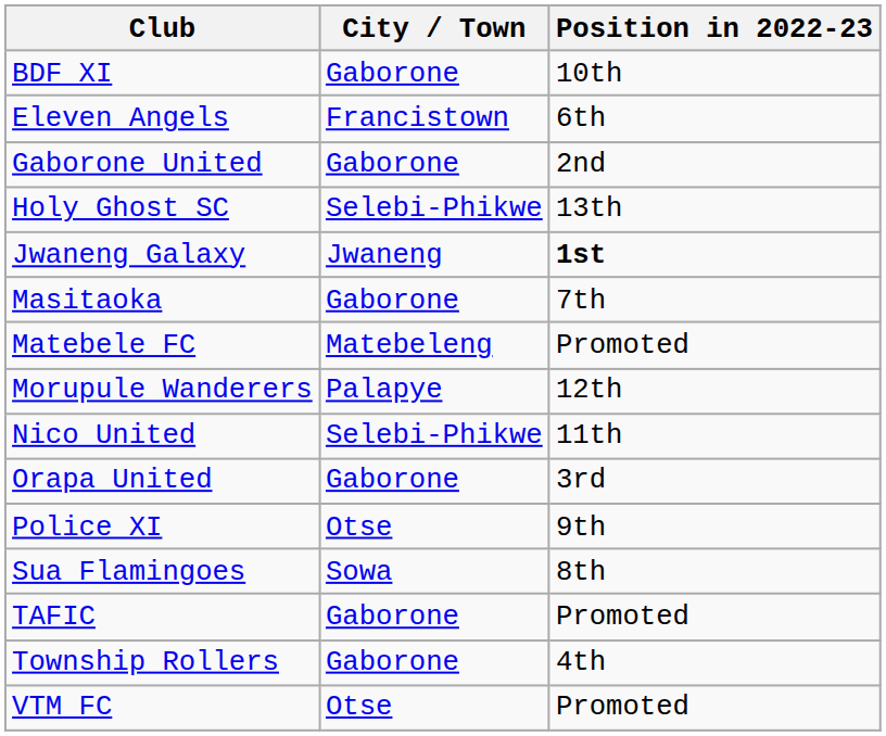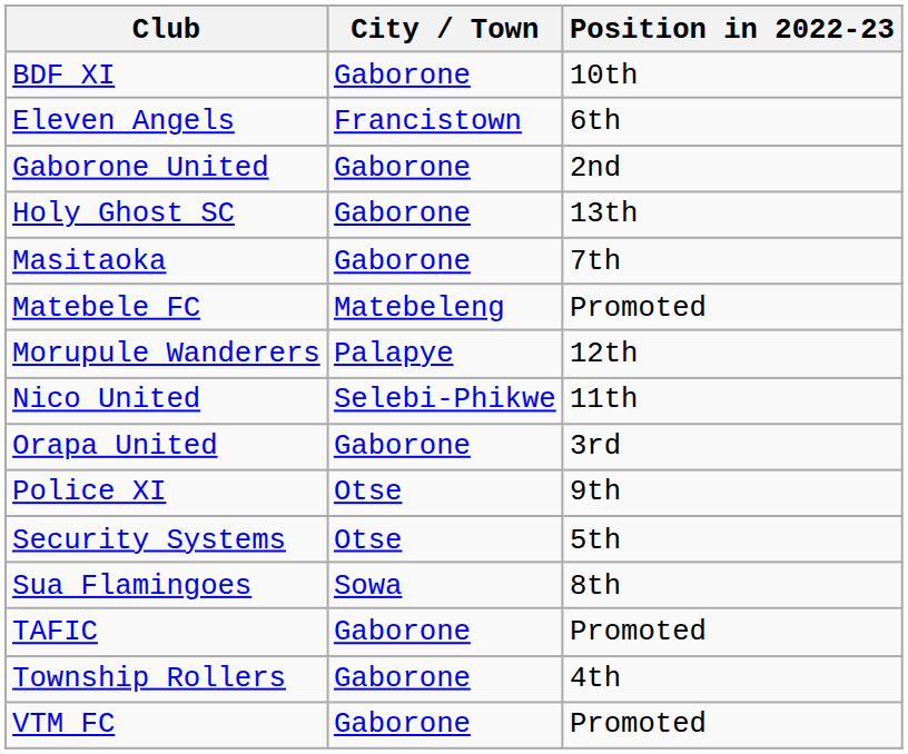Holy Ghost SC | City / Town: Selebi-Phikwe -> Gaborone
- row: Jwaneng Galaxy | Jwaneng | 1st
+ row: Security Systems | Otse | 5th
VTM FC | City / Town: Otse -> Gaborone
